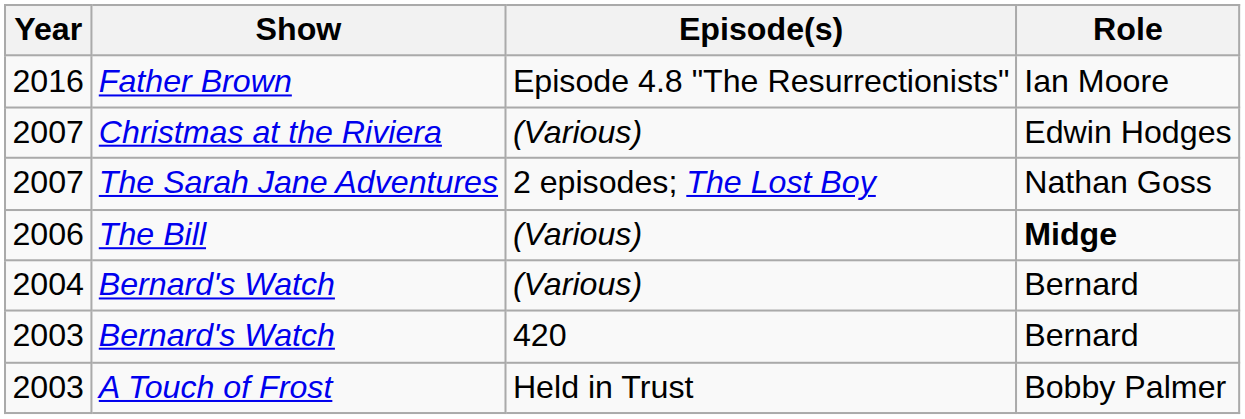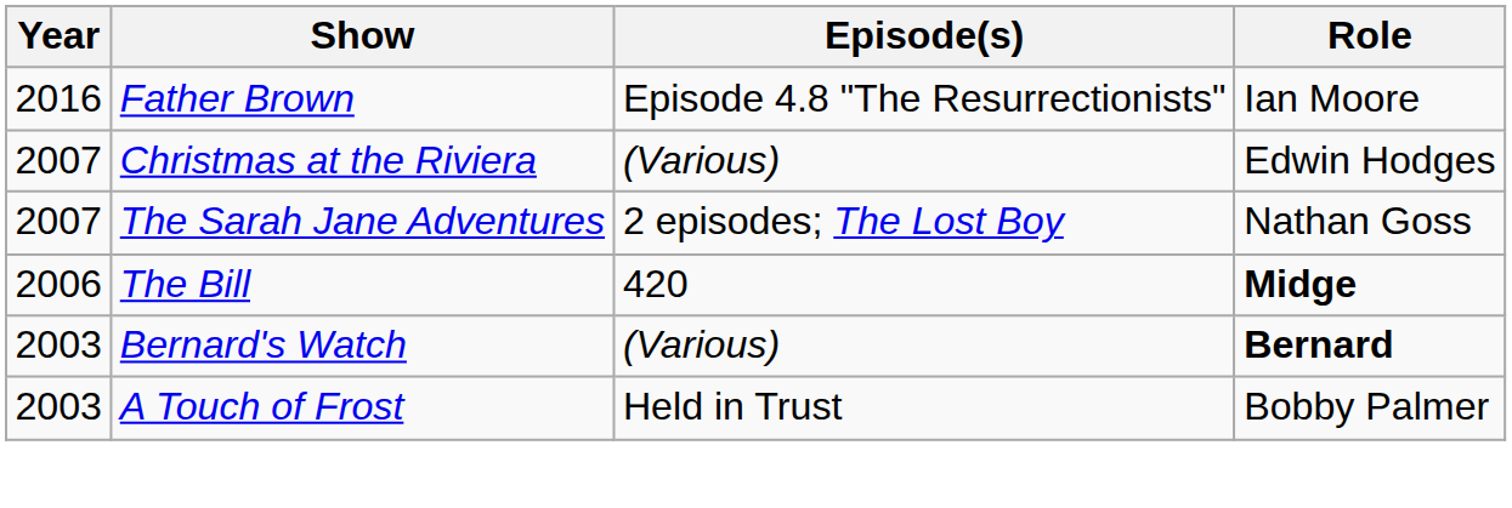The Bill | Episode(s): (Various) -> 420
- row: 2004 | Bernard's Watch | (Various) | Bernard
2003 / Bernard's Watch | Episode(s): 420 -> (Various)
2003 / Bernard's Watch | Role: normal -> bold
